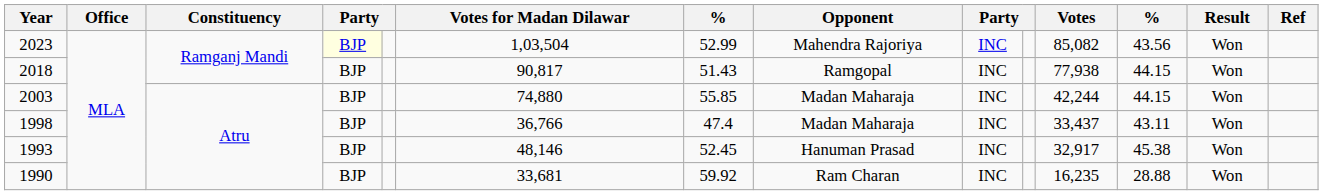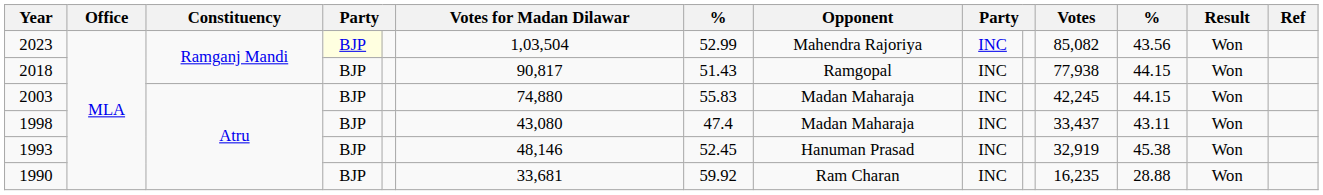2003 | column 7: 55.85 -> 55.83
2003 | Votes: 42,244 -> 42,245
1998 | Votes for Madan Dilawar: 36,766 -> 43,080
1993 | Votes: 32,917 -> 32,919
